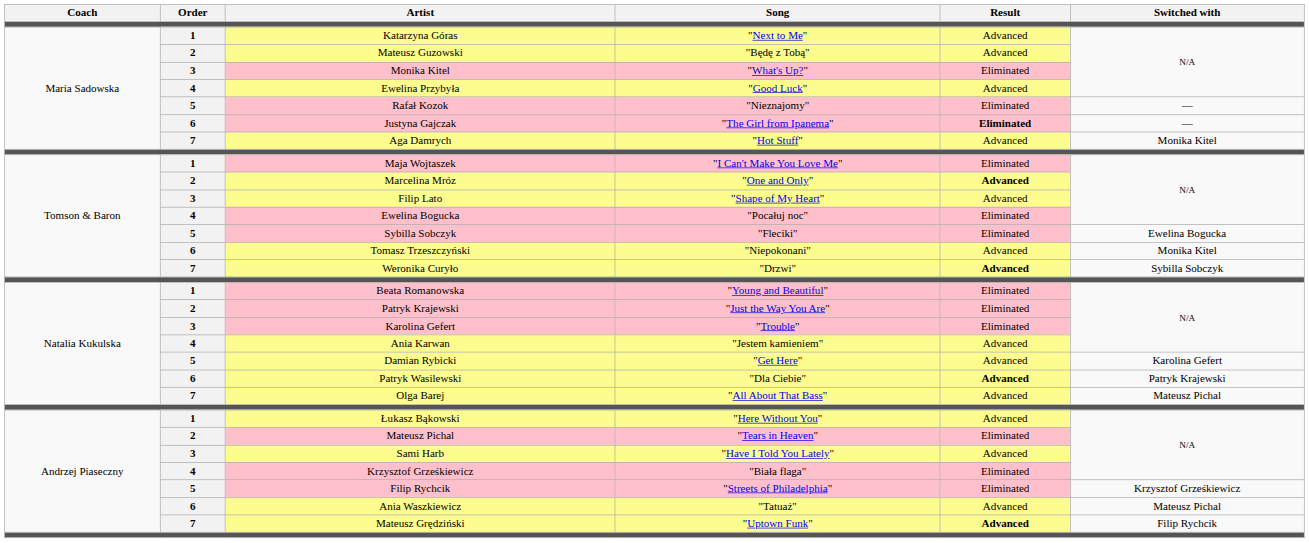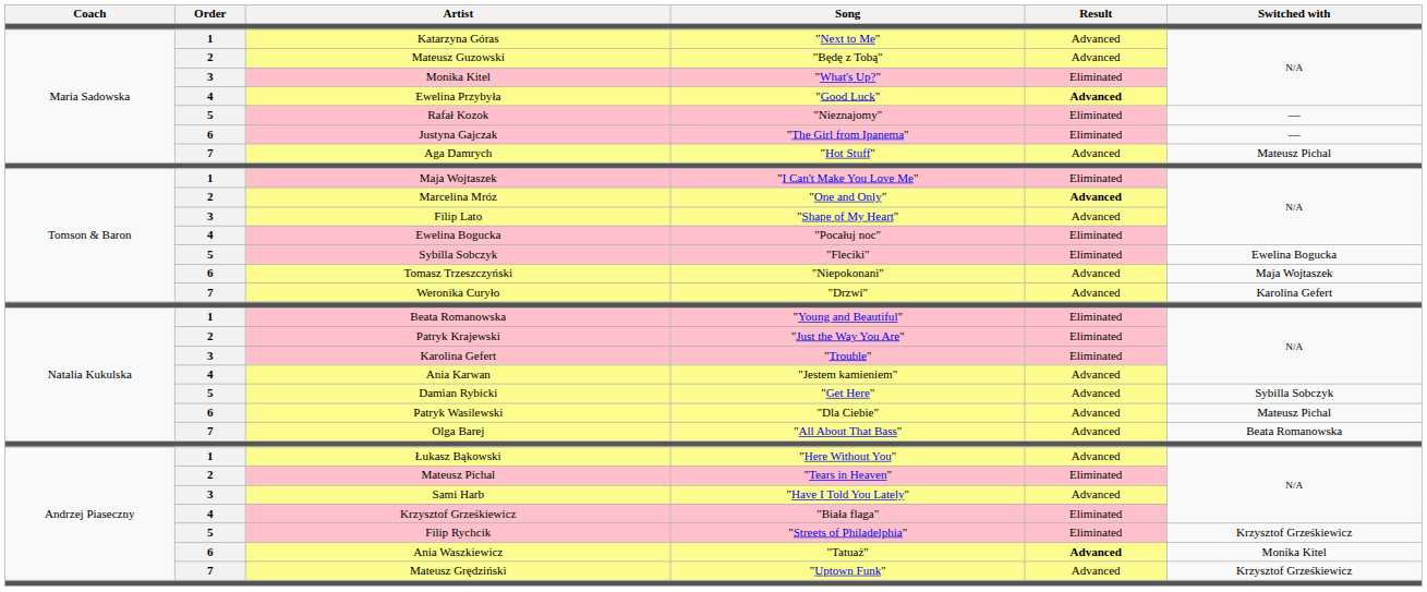Ewelina Przybyła | Result: normal -> bold
Justyna Gajczak | Result: bold -> normal
Aga Damrych | Switched with: Monika Kitel -> Mateusz Pichal
Tomasz Trzeszczyński | Switched with: Monika Kitel -> Maja Wojtaszek
Weronika Curyło | Result: bold -> normal
Weronika Curyło | Switched with: Sybilla Sobczyk -> Karolina Gefert
Damian Rybicki | Switched with: Karolina Gefert -> Sybilla Sobczyk
Patryk Wasilewski | Result: bold -> normal
Patryk Wasilewski | Switched with: Patryk Krajewski -> Mateusz Pichal
Olga Barej | Switched with: Mateusz Pichal -> Beata Romanowska
Ania Waszkiewicz | Result: normal -> bold
Ania Waszkiewicz | Switched with: Mateusz Pichal -> Monika Kitel
Mateusz Grędziński | Result: bold -> normal
Mateusz Grędziński | Switched with: Filip Rychcik -> Krzysztof Grześkiewicz
